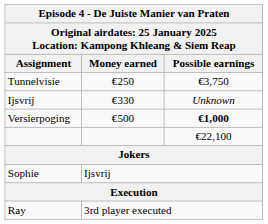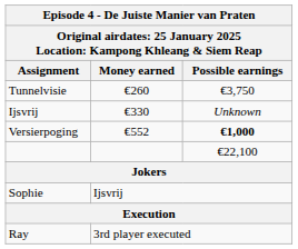Tunnelvisie | Money earned: €250 -> €260
Versierpoging | Money earned: €500 -> €552
